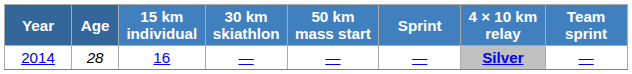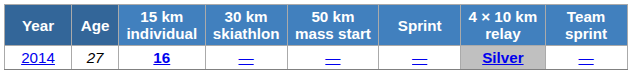2014 | Age: 28 -> 27
2014 | 15 km individual: normal -> bold
